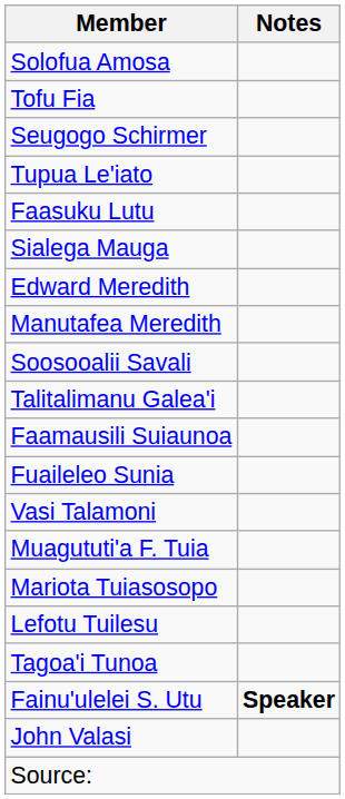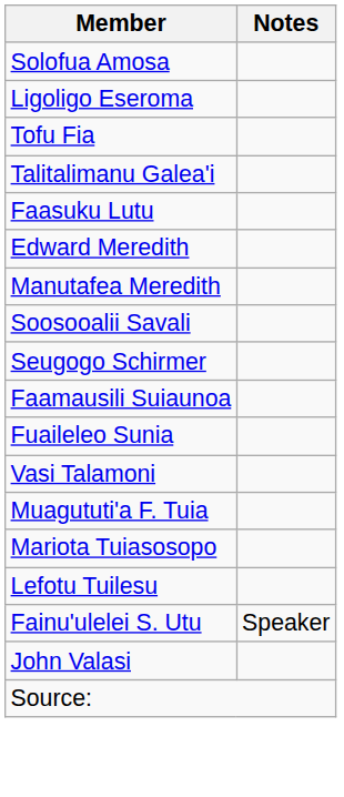+ row: Ligoligo Eseroma
rows swapped: Talitalimanu Galea'i <-> Seugogo Schirmer
- row: Tupua Le'iato
- row: Sialega Mauga
- row: Tagoa'i Tunoa
Fainu'ulelei S. Utu | Notes: bold -> normal
